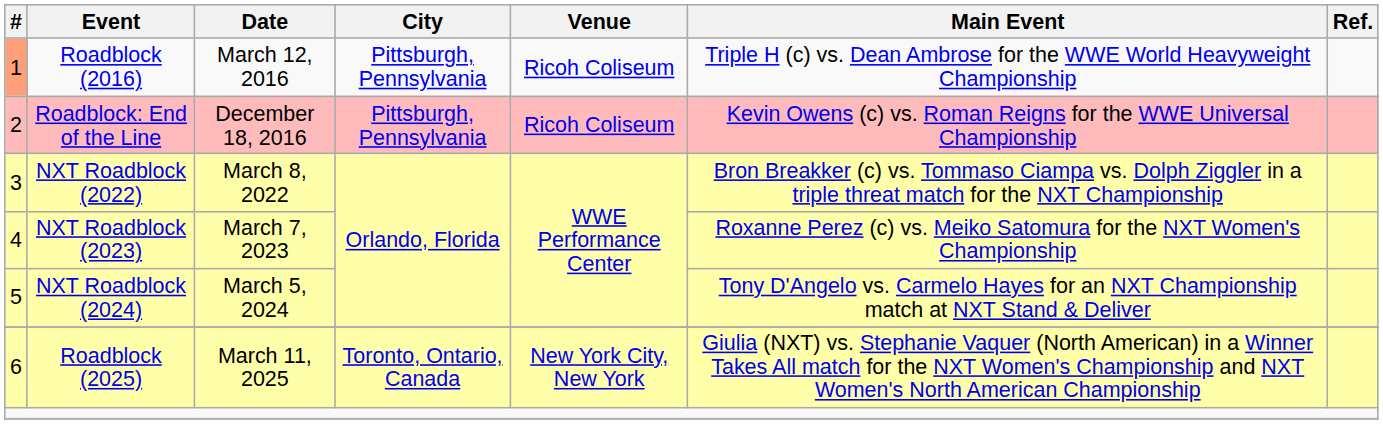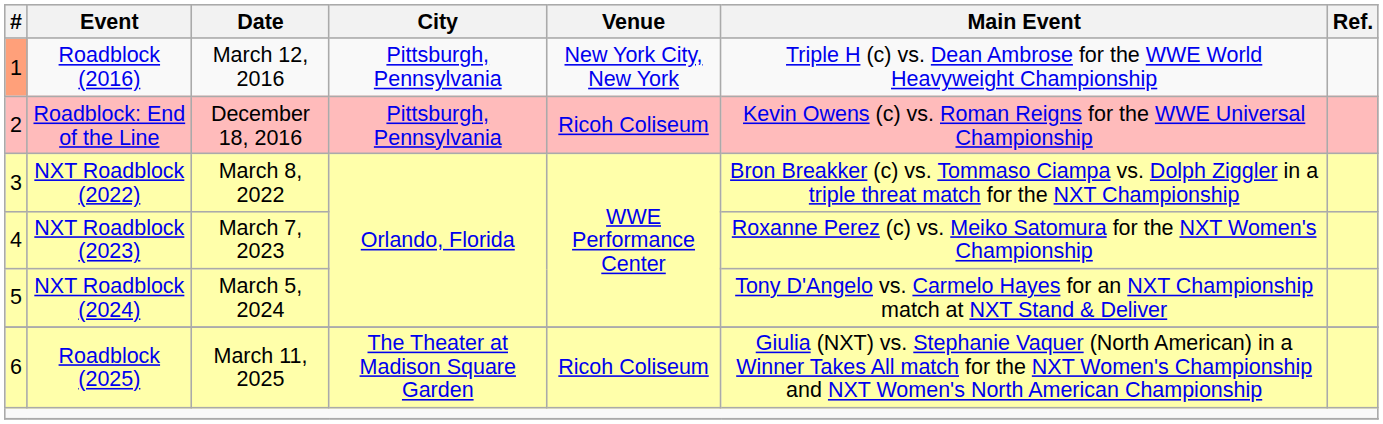Roadblock (2016) | Venue: Ricoh Coliseum -> New York City, New York
Roadblock (2025) | City: Toronto, Ontario, Canada -> The Theater at Madison Square Garden
Roadblock (2025) | Venue: New York City, New York -> Ricoh Coliseum
